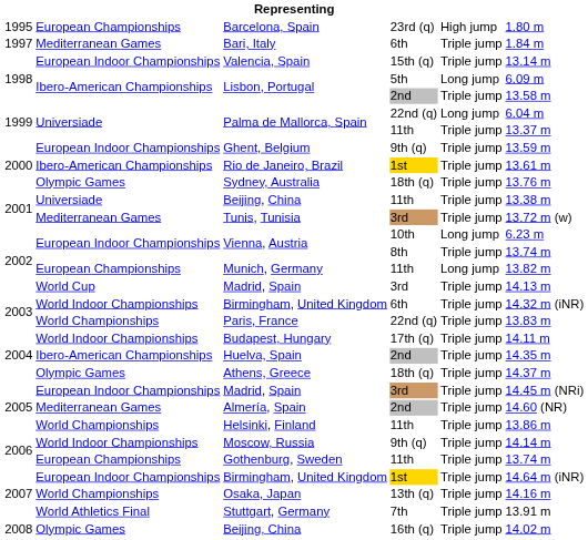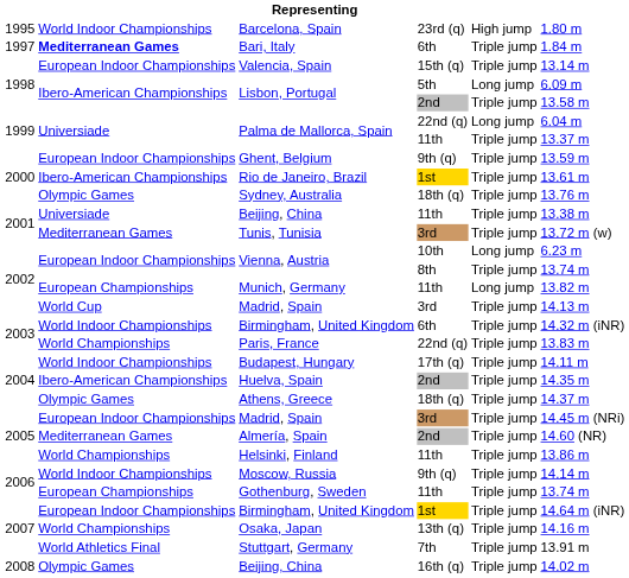Barcelona, Spain | column 2: European Championships -> World Indoor Championships
Bari, Italy | column 2: normal -> bold
